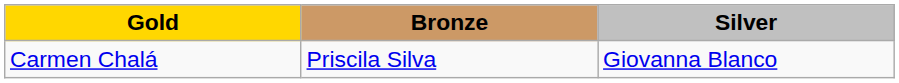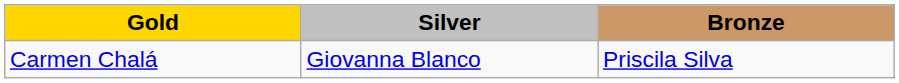columns swapped: Silver <-> Bronze
